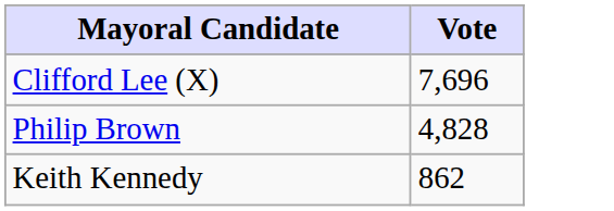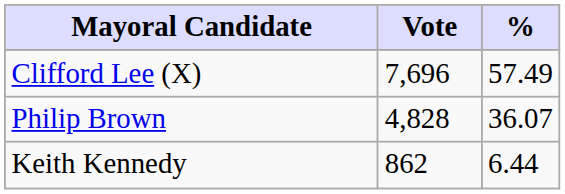+ column: % | 57.49 | 36.07 | 6.44
